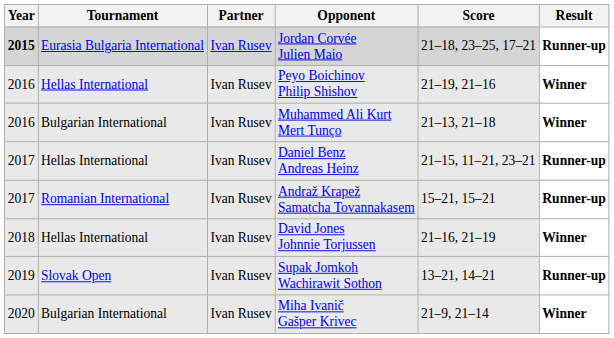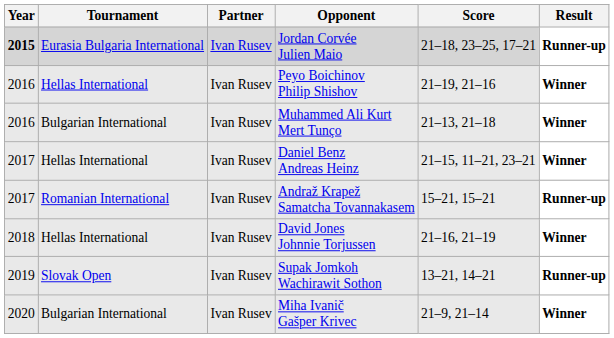Daniel Benz Andreas Heinz | Result: Runner-up -> Winner
